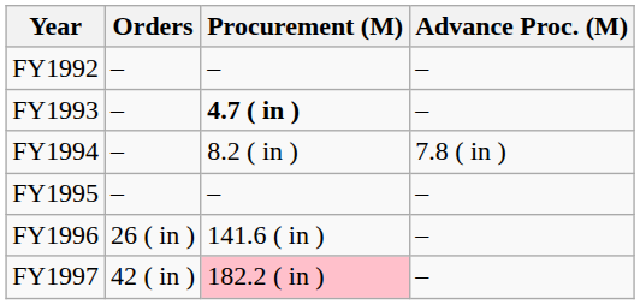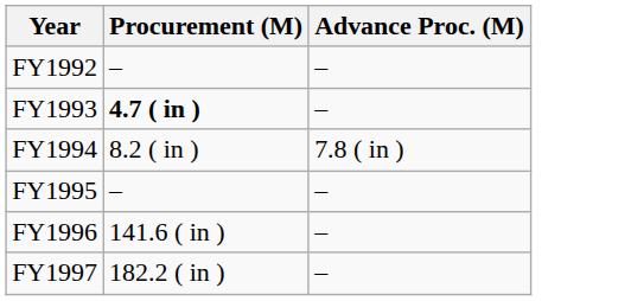- column: Orders | – | – | – | – | 26 ( in ) | 42 ( in )
FY1997 | Procurement (M): pink background -> no background
